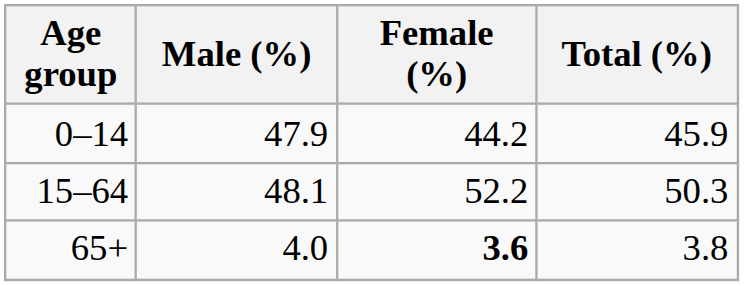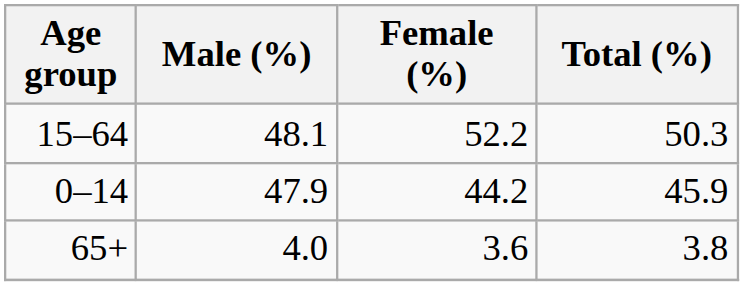rows swapped: 0–14 <-> 15–64
65+ | Female (%): bold -> normal
